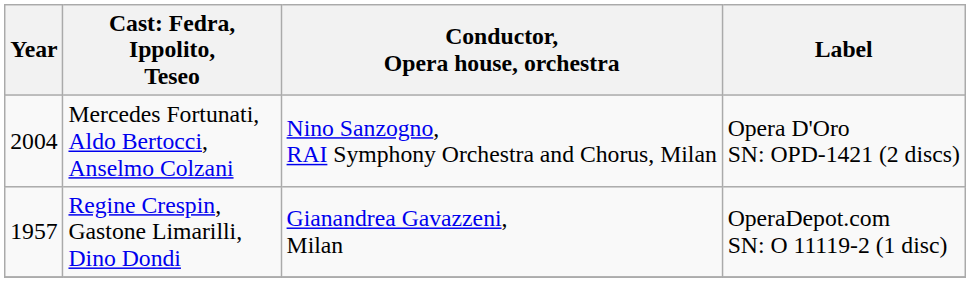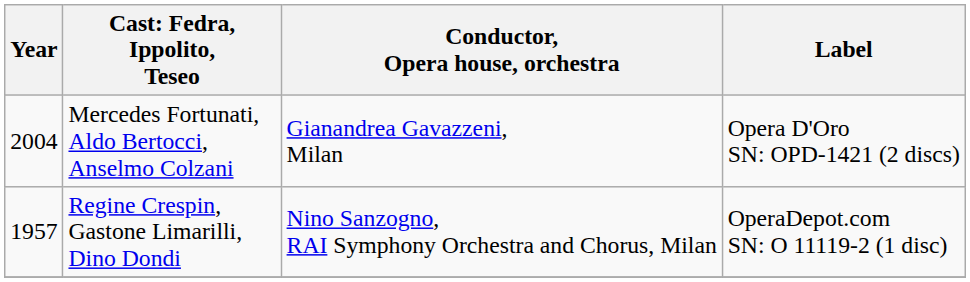Mercedes Fortunati, Aldo Bertocci, Anselmo Colzani | Conductor, Opera house, orchestra: Nino Sanzogno, RAI Symphony Orchestra and Chorus, Milan -> Gianandrea Gavazzeni, Milan
Regine Crespin, Gastone Limarilli, Dino Dondi | Conductor, Opera house, orchestra: Gianandrea Gavazzeni, Milan -> Nino Sanzogno, RAI Symphony Orchestra and Chorus, Milan
